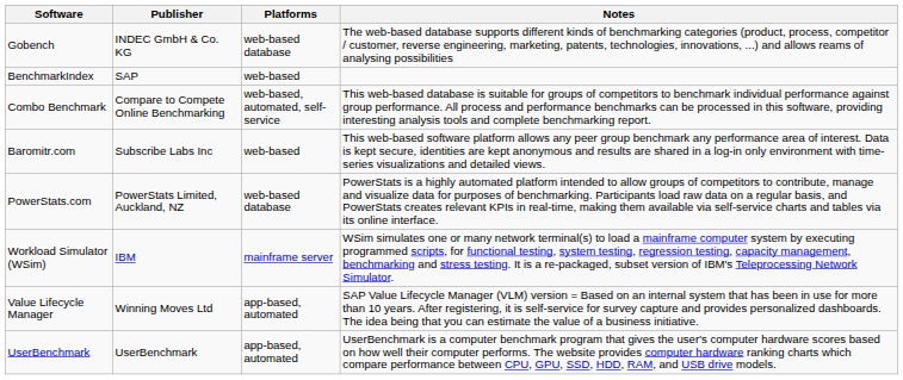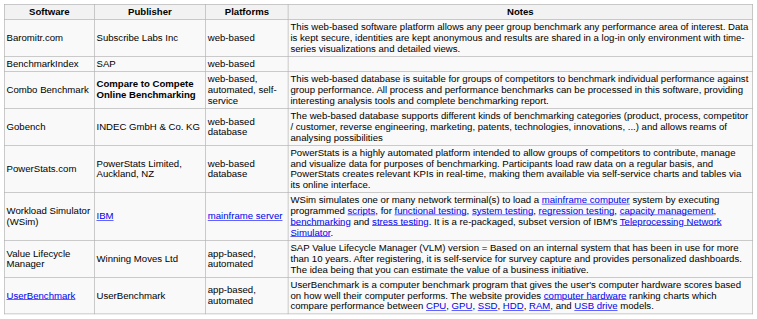rows swapped: Baromitr.com <-> Gobench
Combo Benchmark | Publisher: normal -> bold
